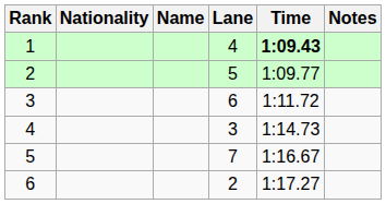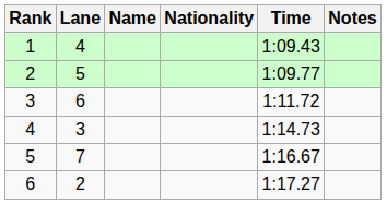columns swapped: Lane <-> Nationality
1 | Time: bold -> normal
